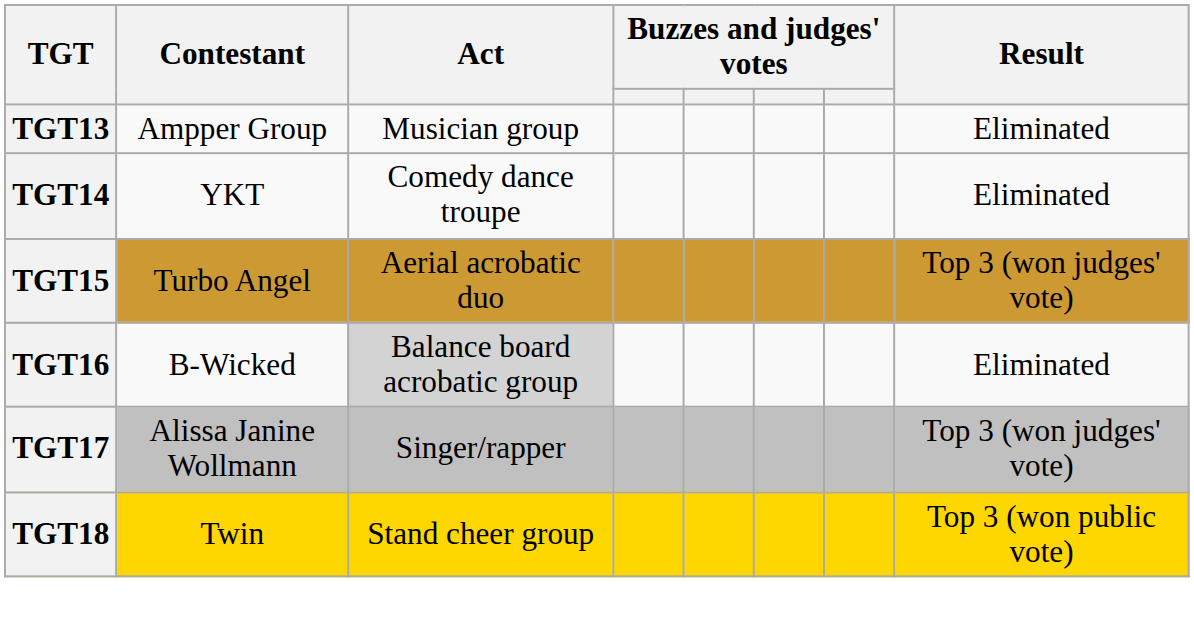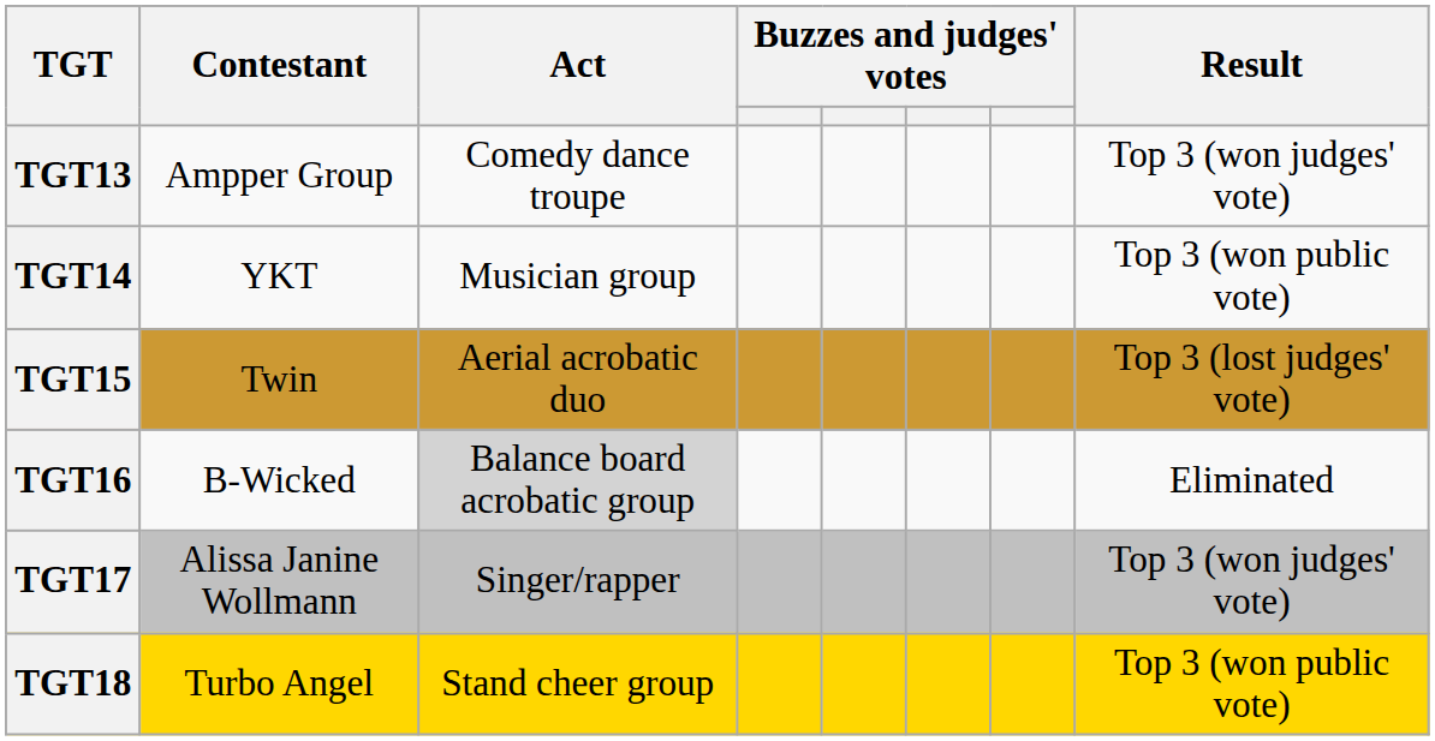TGT13 | Act: Musician group -> Comedy dance troupe
TGT13 | Result: Eliminated -> Top 3 (won judges' vote)
TGT14 | Act: Comedy dance troupe -> Musician group
TGT14 | Result: Eliminated -> Top 3 (won public vote)
TGT15 | Contestant: Turbo Angel -> Twin
TGT15 | Result: Top 3 (won judges' vote) -> Top 3 (lost judges' vote)
TGT18 | Contestant: Twin -> Turbo Angel
